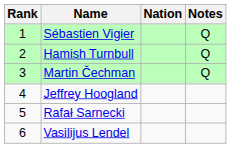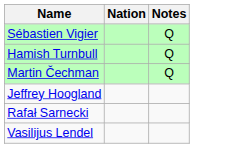- column: Rank | 1 | 2 | 3 | 4 | 5 | 6
